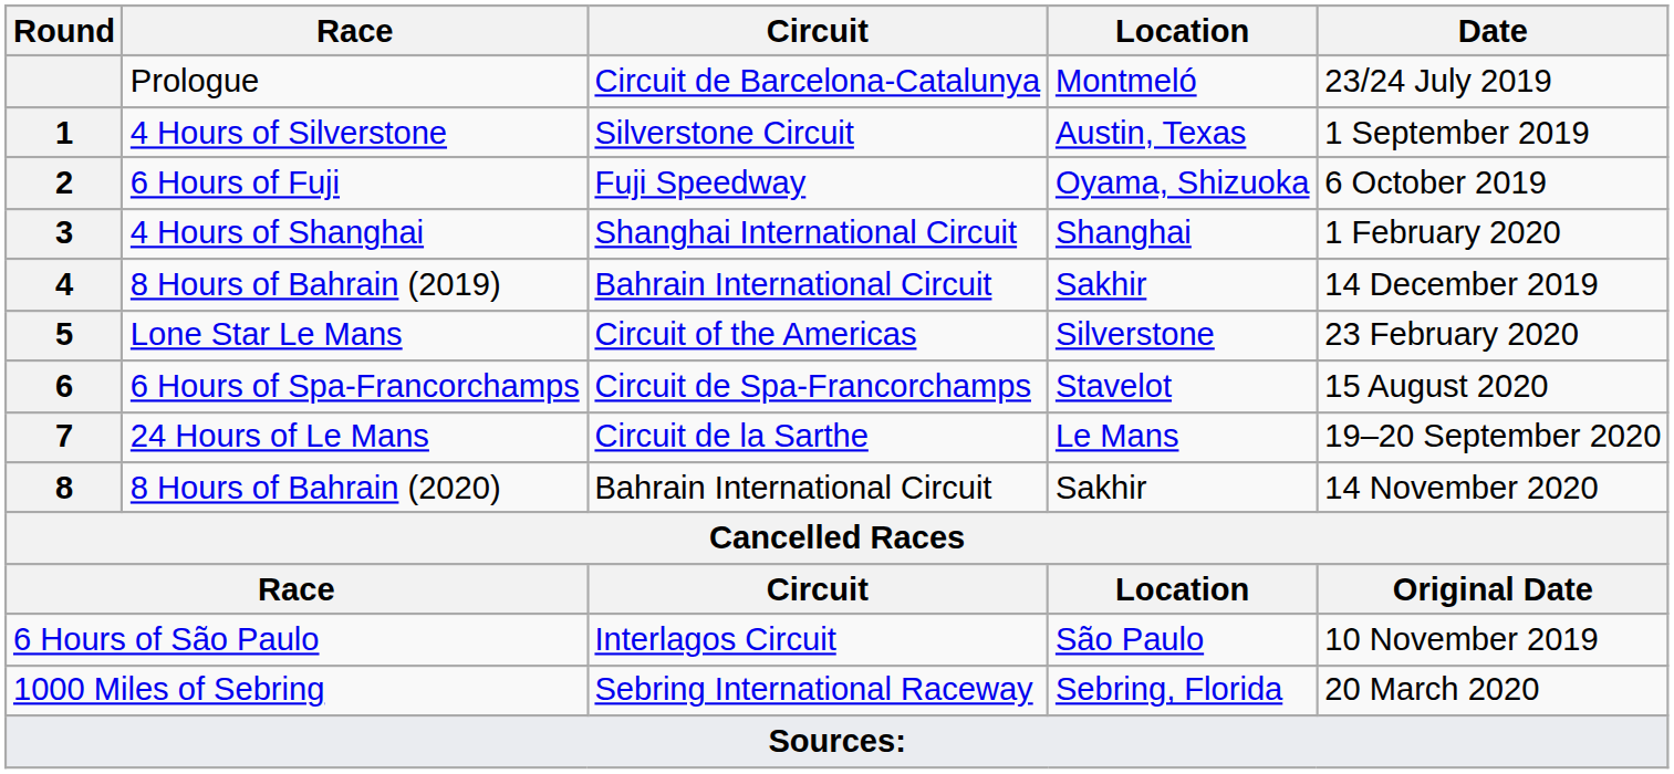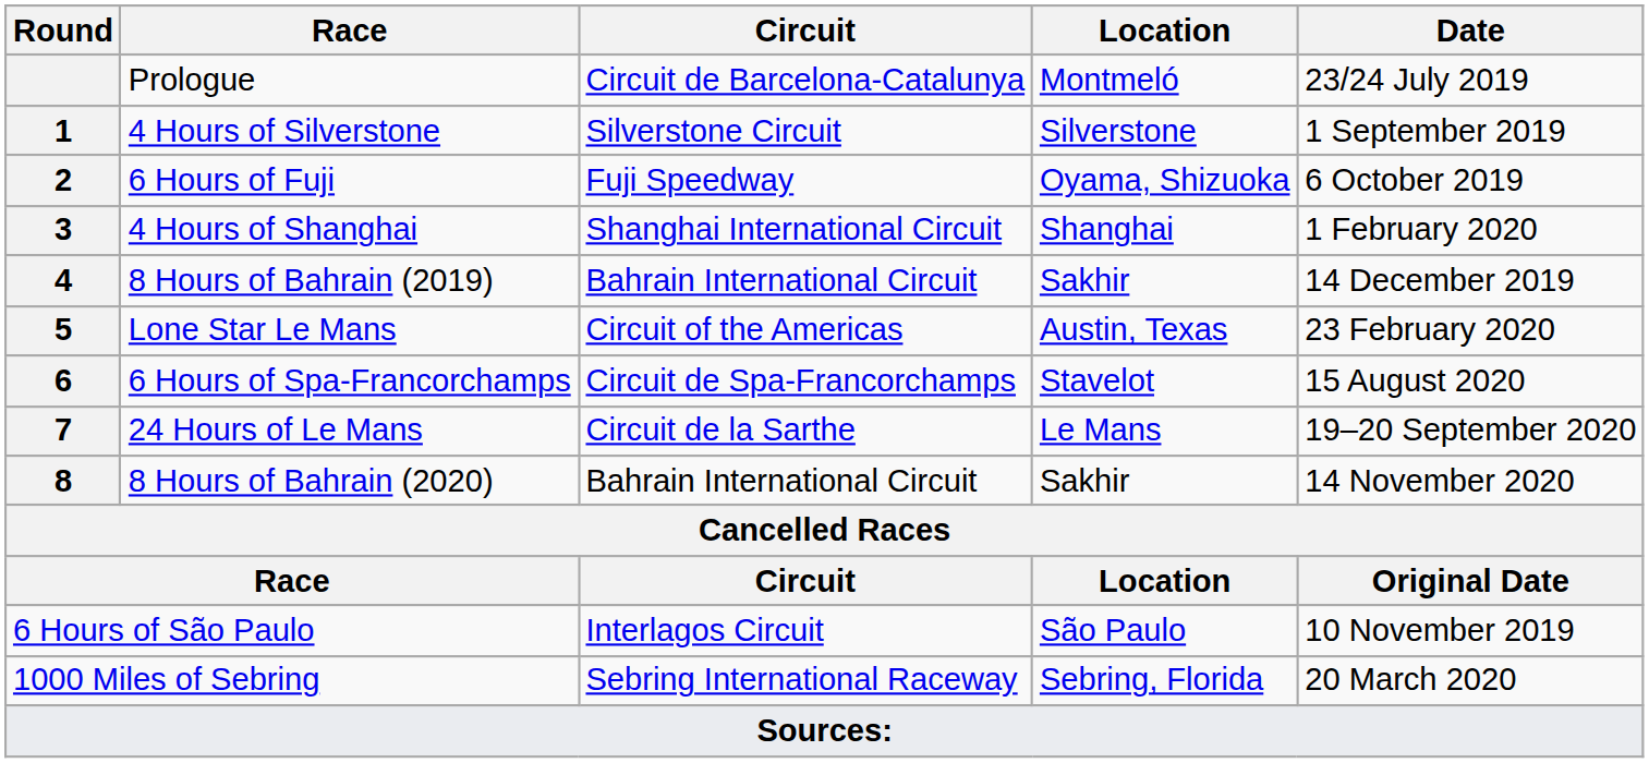4 Hours of Silverstone | Location: Austin, Texas -> Silverstone
Lone Star Le Mans | Location: Silverstone -> Austin, Texas
